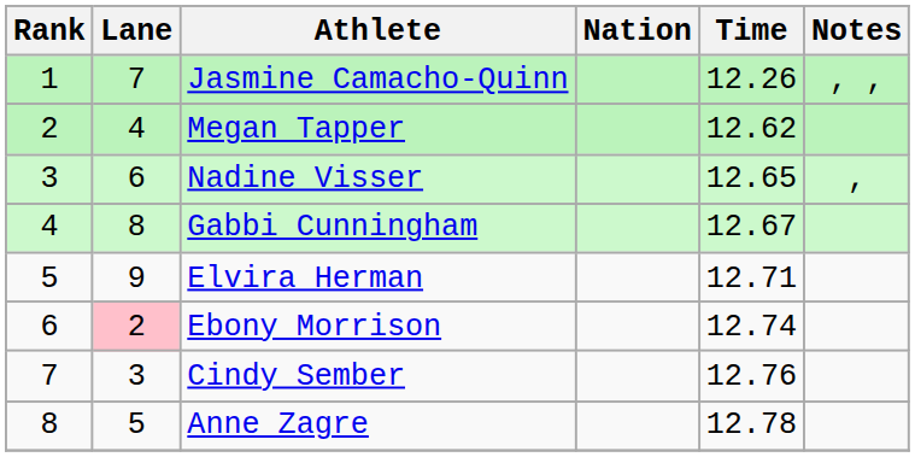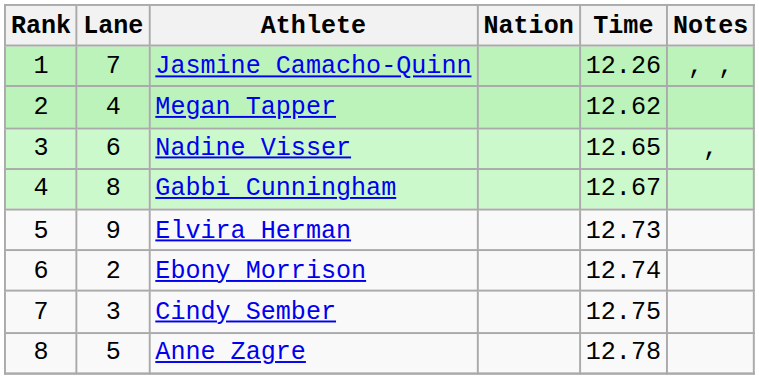Elvira Herman | Time: 12.71 -> 12.73
Ebony Morrison | Lane: pink background -> no background
Cindy Sember | Time: 12.76 -> 12.75
